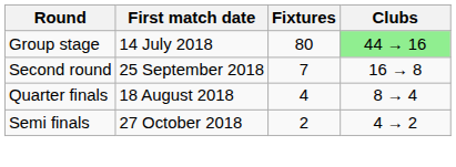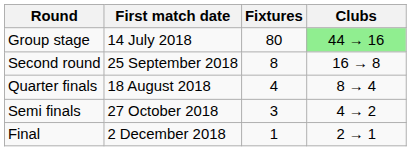Second round | Fixtures: 7 -> 8
Semi finals | Fixtures: 2 -> 3
+ row: Final | 2 December 2018 | 1 | 2 → 1
